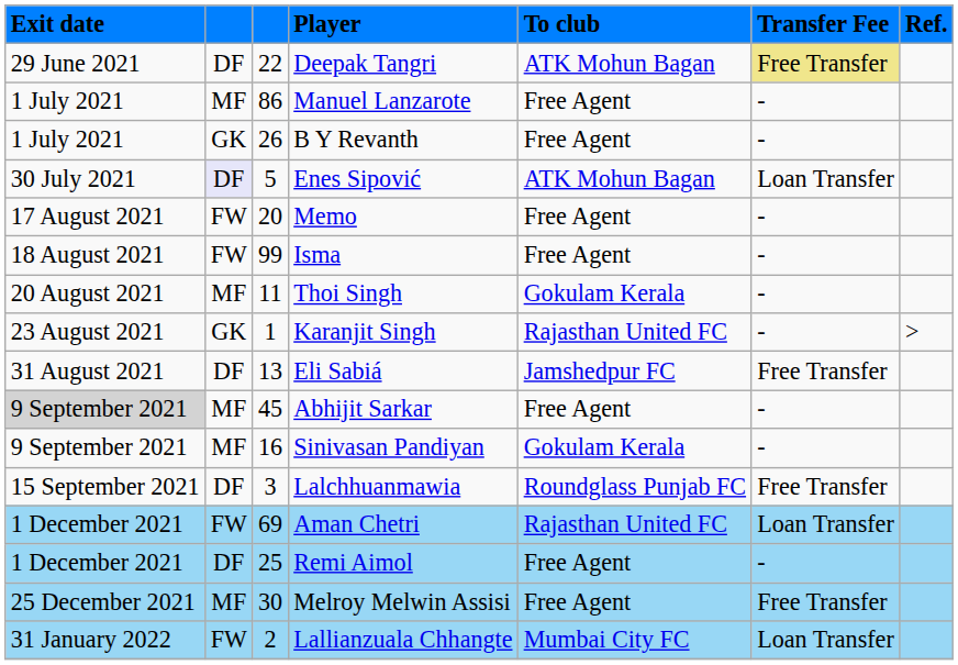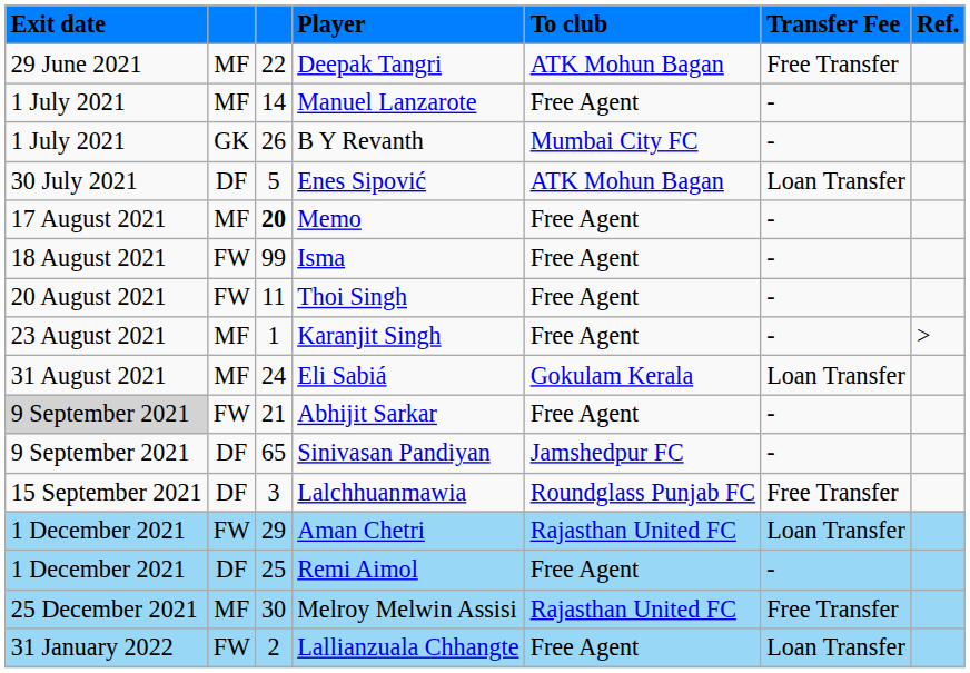Deepak Tangri | column 2: DF -> MF
Deepak Tangri | Transfer Fee: khaki background -> no background
Manuel Lanzarote | column 3: 86 -> 14
B Y Revanth | To club: Free Agent -> Mumbai City FC
Enes Sipović | column 2: lavender background -> no background
Memo | column 2: FW -> MF
Memo | column 3: normal -> bold
Thoi Singh | column 2: MF -> FW
Thoi Singh | To club: Gokulam Kerala -> Free Agent
Karanjit Singh | column 2: GK -> MF
Karanjit Singh | To club: Rajasthan United FC -> Free Agent
Eli Sabiá | column 2: DF -> MF
Eli Sabiá | column 3: 13 -> 24
Eli Sabiá | To club: Jamshedpur FC -> Gokulam Kerala
Eli Sabiá | Transfer Fee: Free Transfer -> Loan Transfer
Abhijit Sarkar | column 2: MF -> FW
Abhijit Sarkar | column 3: 45 -> 21
Sinivasan Pandiyan | column 2: MF -> DF
Sinivasan Pandiyan | column 3: 16 -> 65
Sinivasan Pandiyan | To club: Gokulam Kerala -> Jamshedpur FC
Aman Chetri | column 3: 69 -> 29
Melroy Melwin Assisi | To club: Free Agent -> Rajasthan United FC
Lallianzuala Chhangte | To club: Mumbai City FC -> Free Agent
